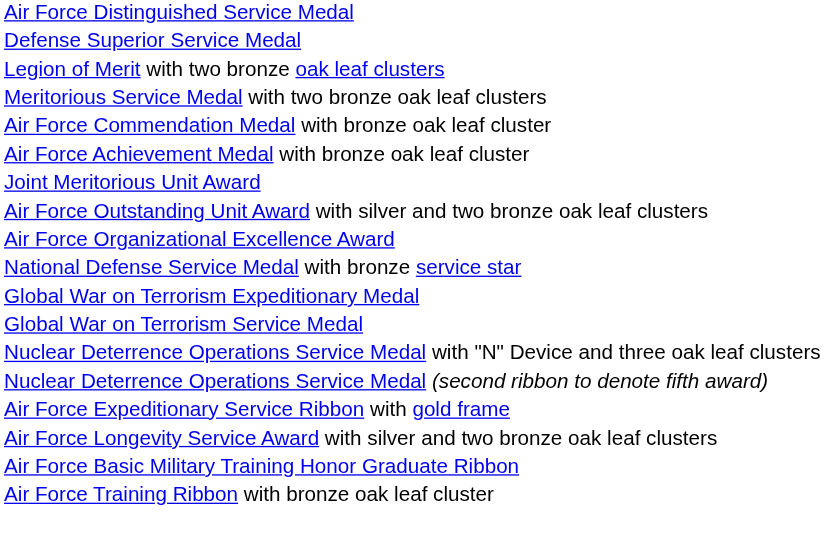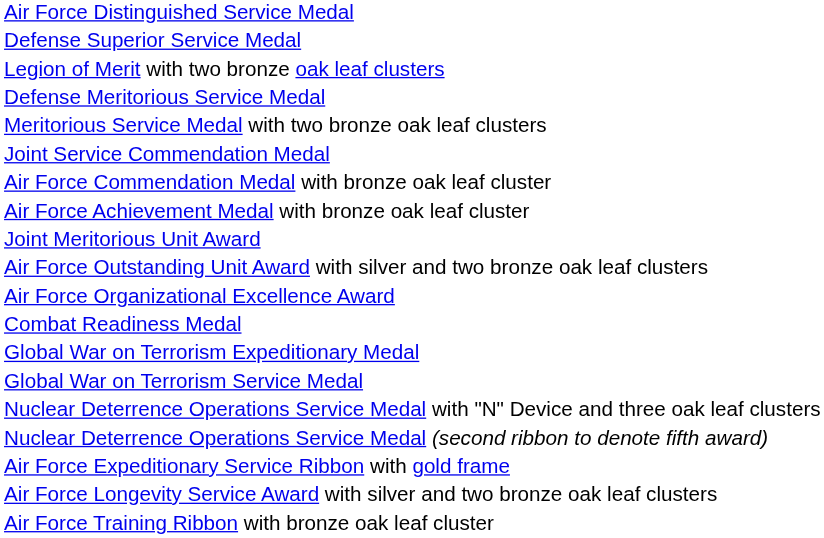+ row: Defense Meritorious Service Medal
+ row: Joint Service Commendation Medal
+ row: Combat Readiness Medal
- row: National Defense Service Medal with bronze service star
- row: Air Force Basic Military Training Honor Graduate Ribbon
